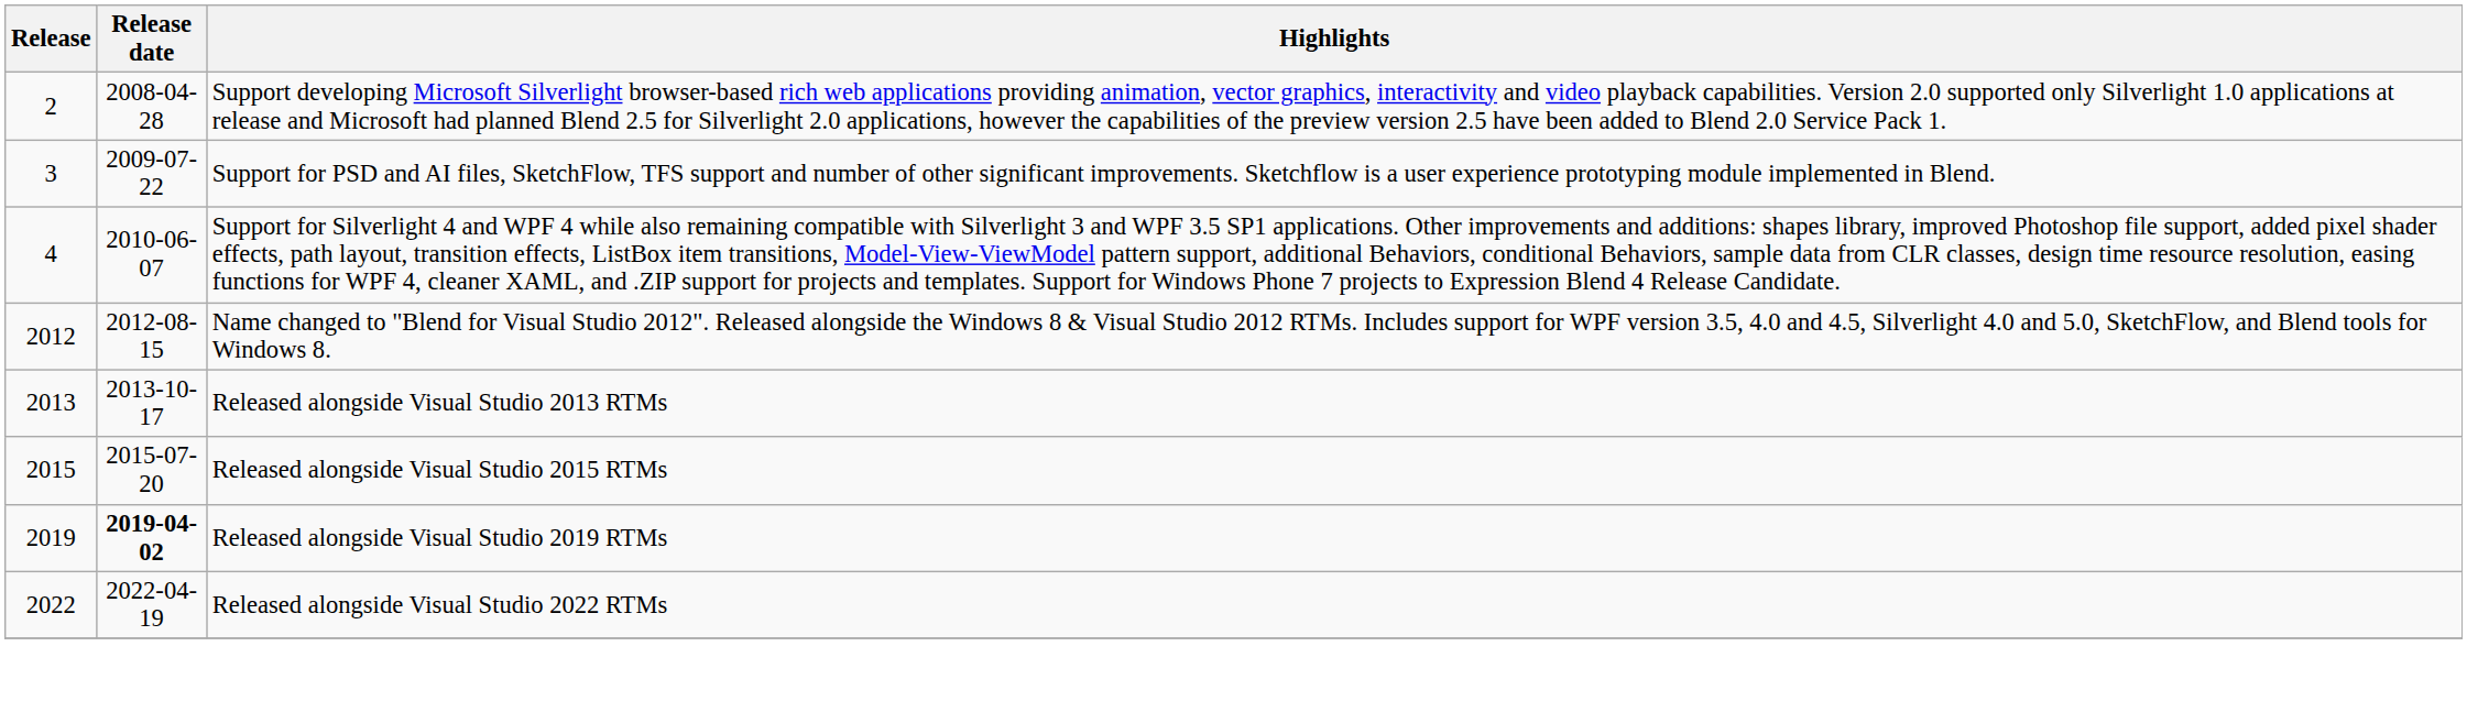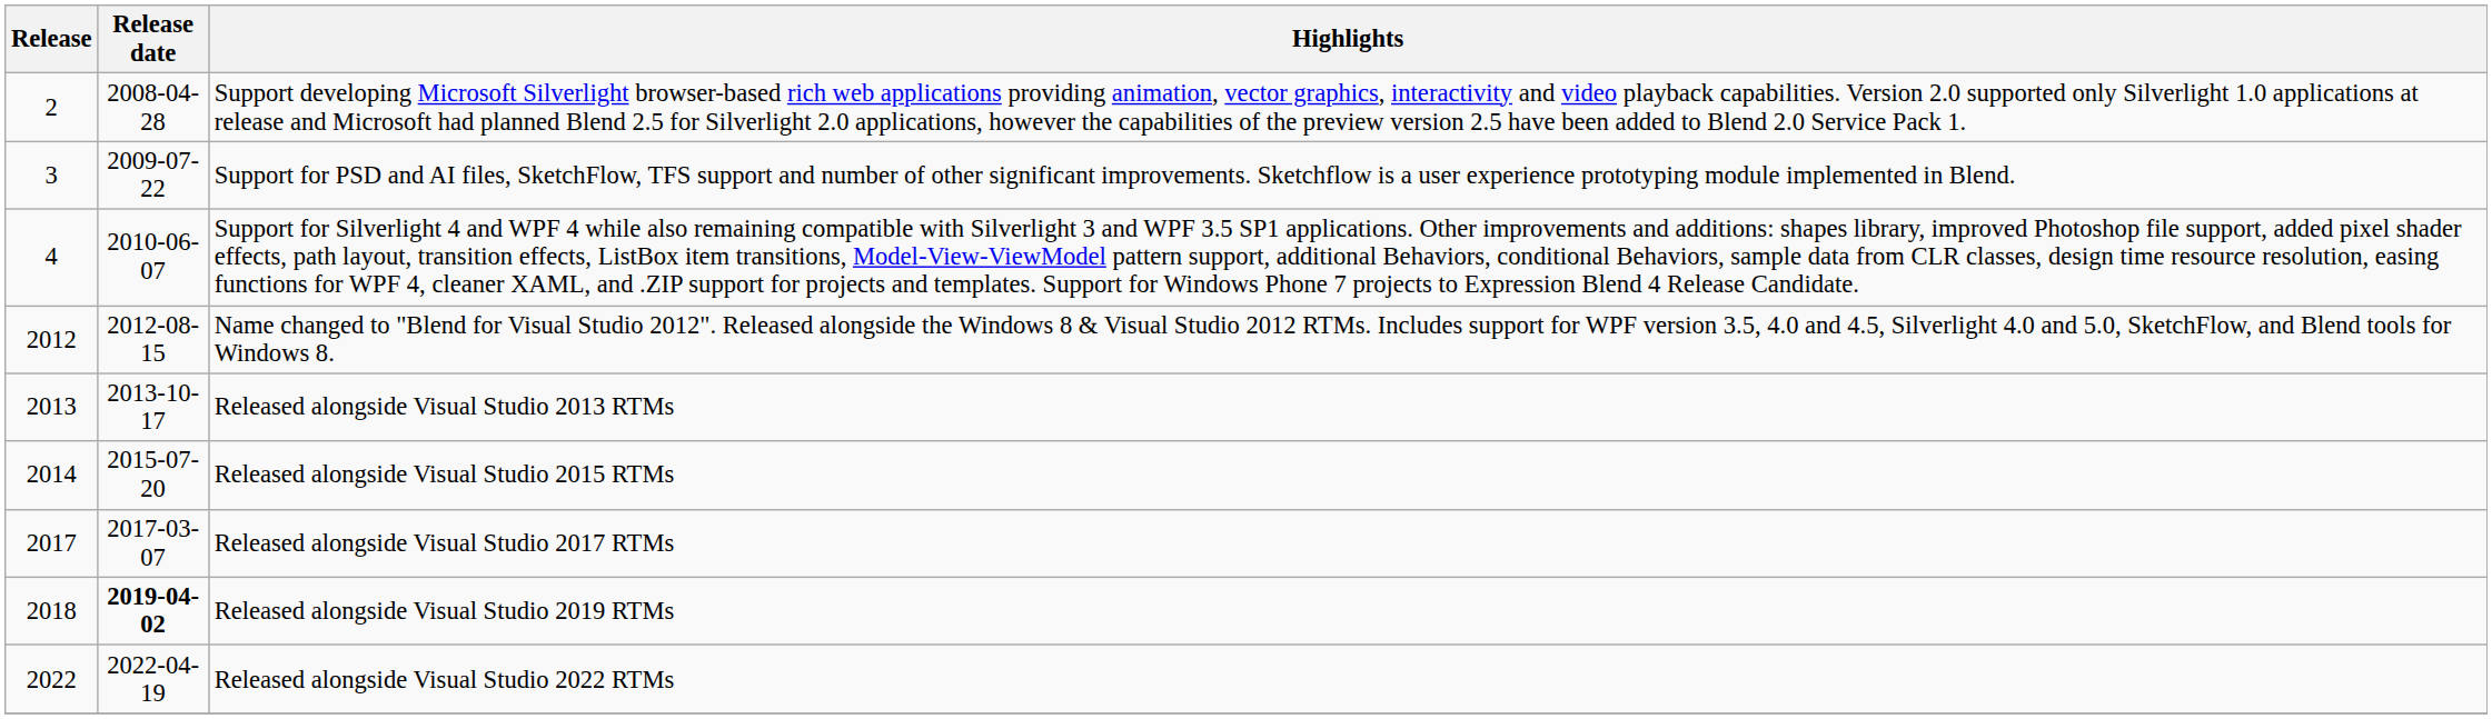Released alongside Visual Studio 2015 RTMs | Release: 2015 -> 2014
+ row: 2017 | 2017-03-07 | Released alongside Visual Studio 2017 RTMs
Released alongside Visual Studio 2019 RTMs | Release: 2019 -> 2018
